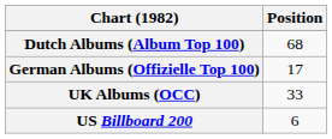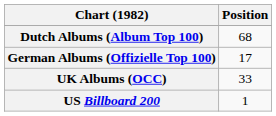US Billboard 200 | Position: 6 -> 1
